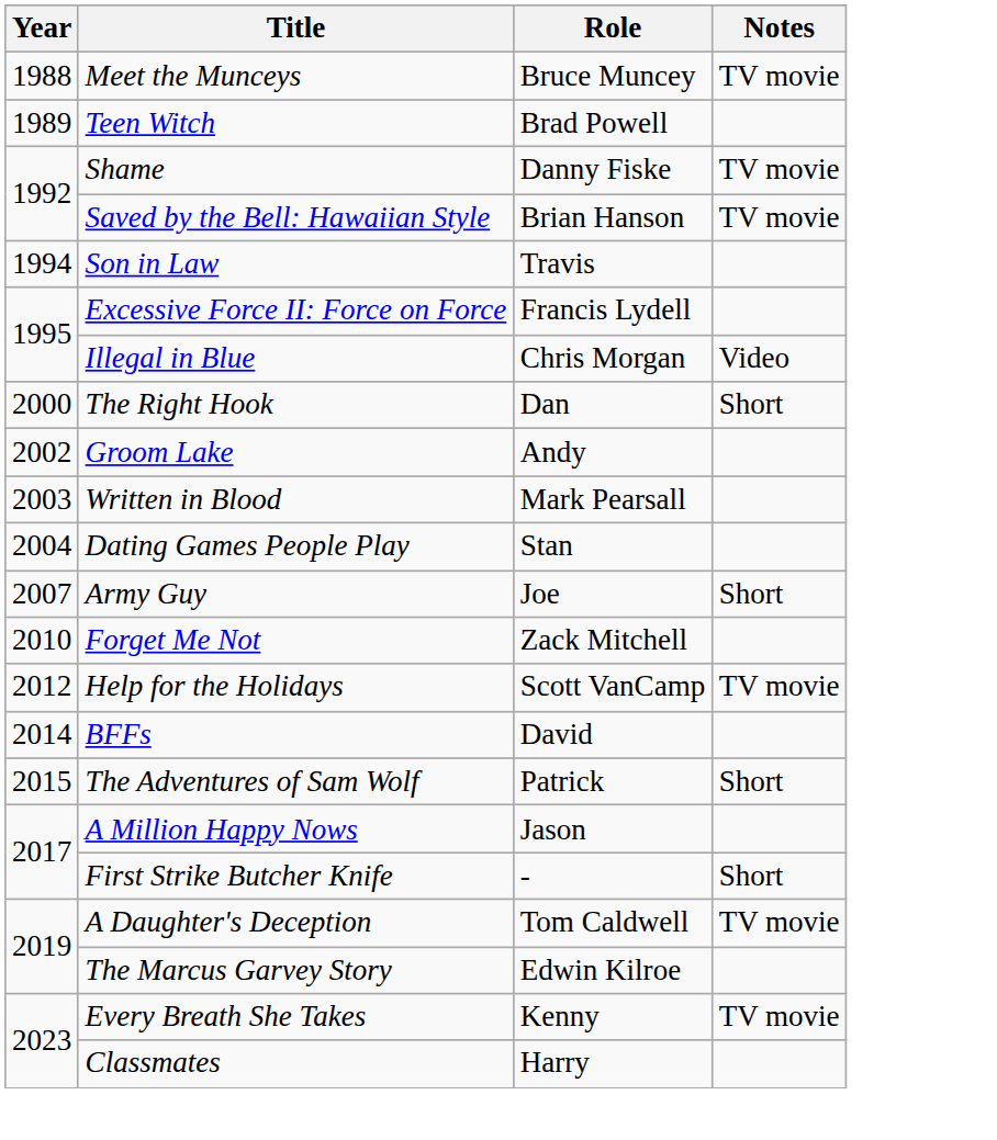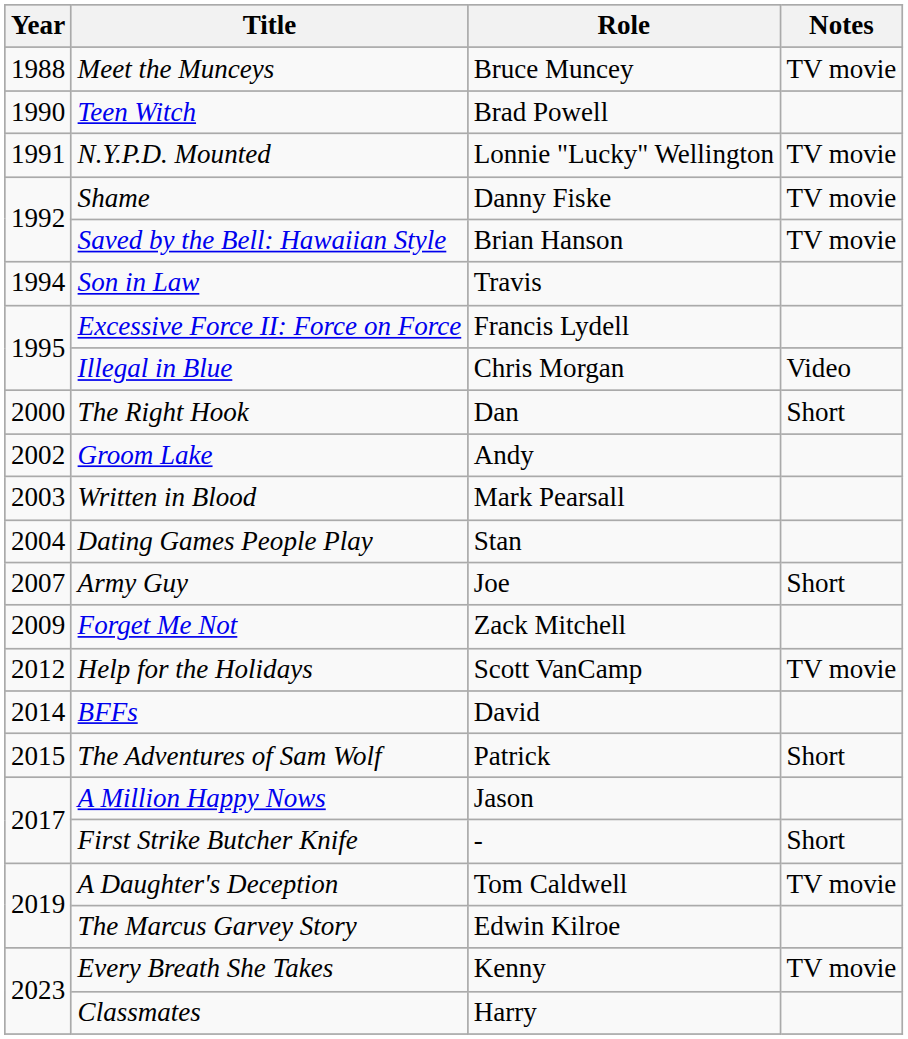Teen Witch | Year: 1989 -> 1990
+ row: 1991 | N.Y.P.D. Mounted | Lonnie "Lucky" Wellington | TV movie
Forget Me Not | Year: 2010 -> 2009
